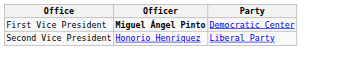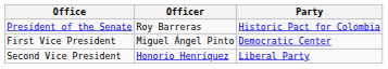+ row: President of the Senate | Roy Barreras | Historic Pact for Colombia
First Vice President | Officer: bold -> normal
